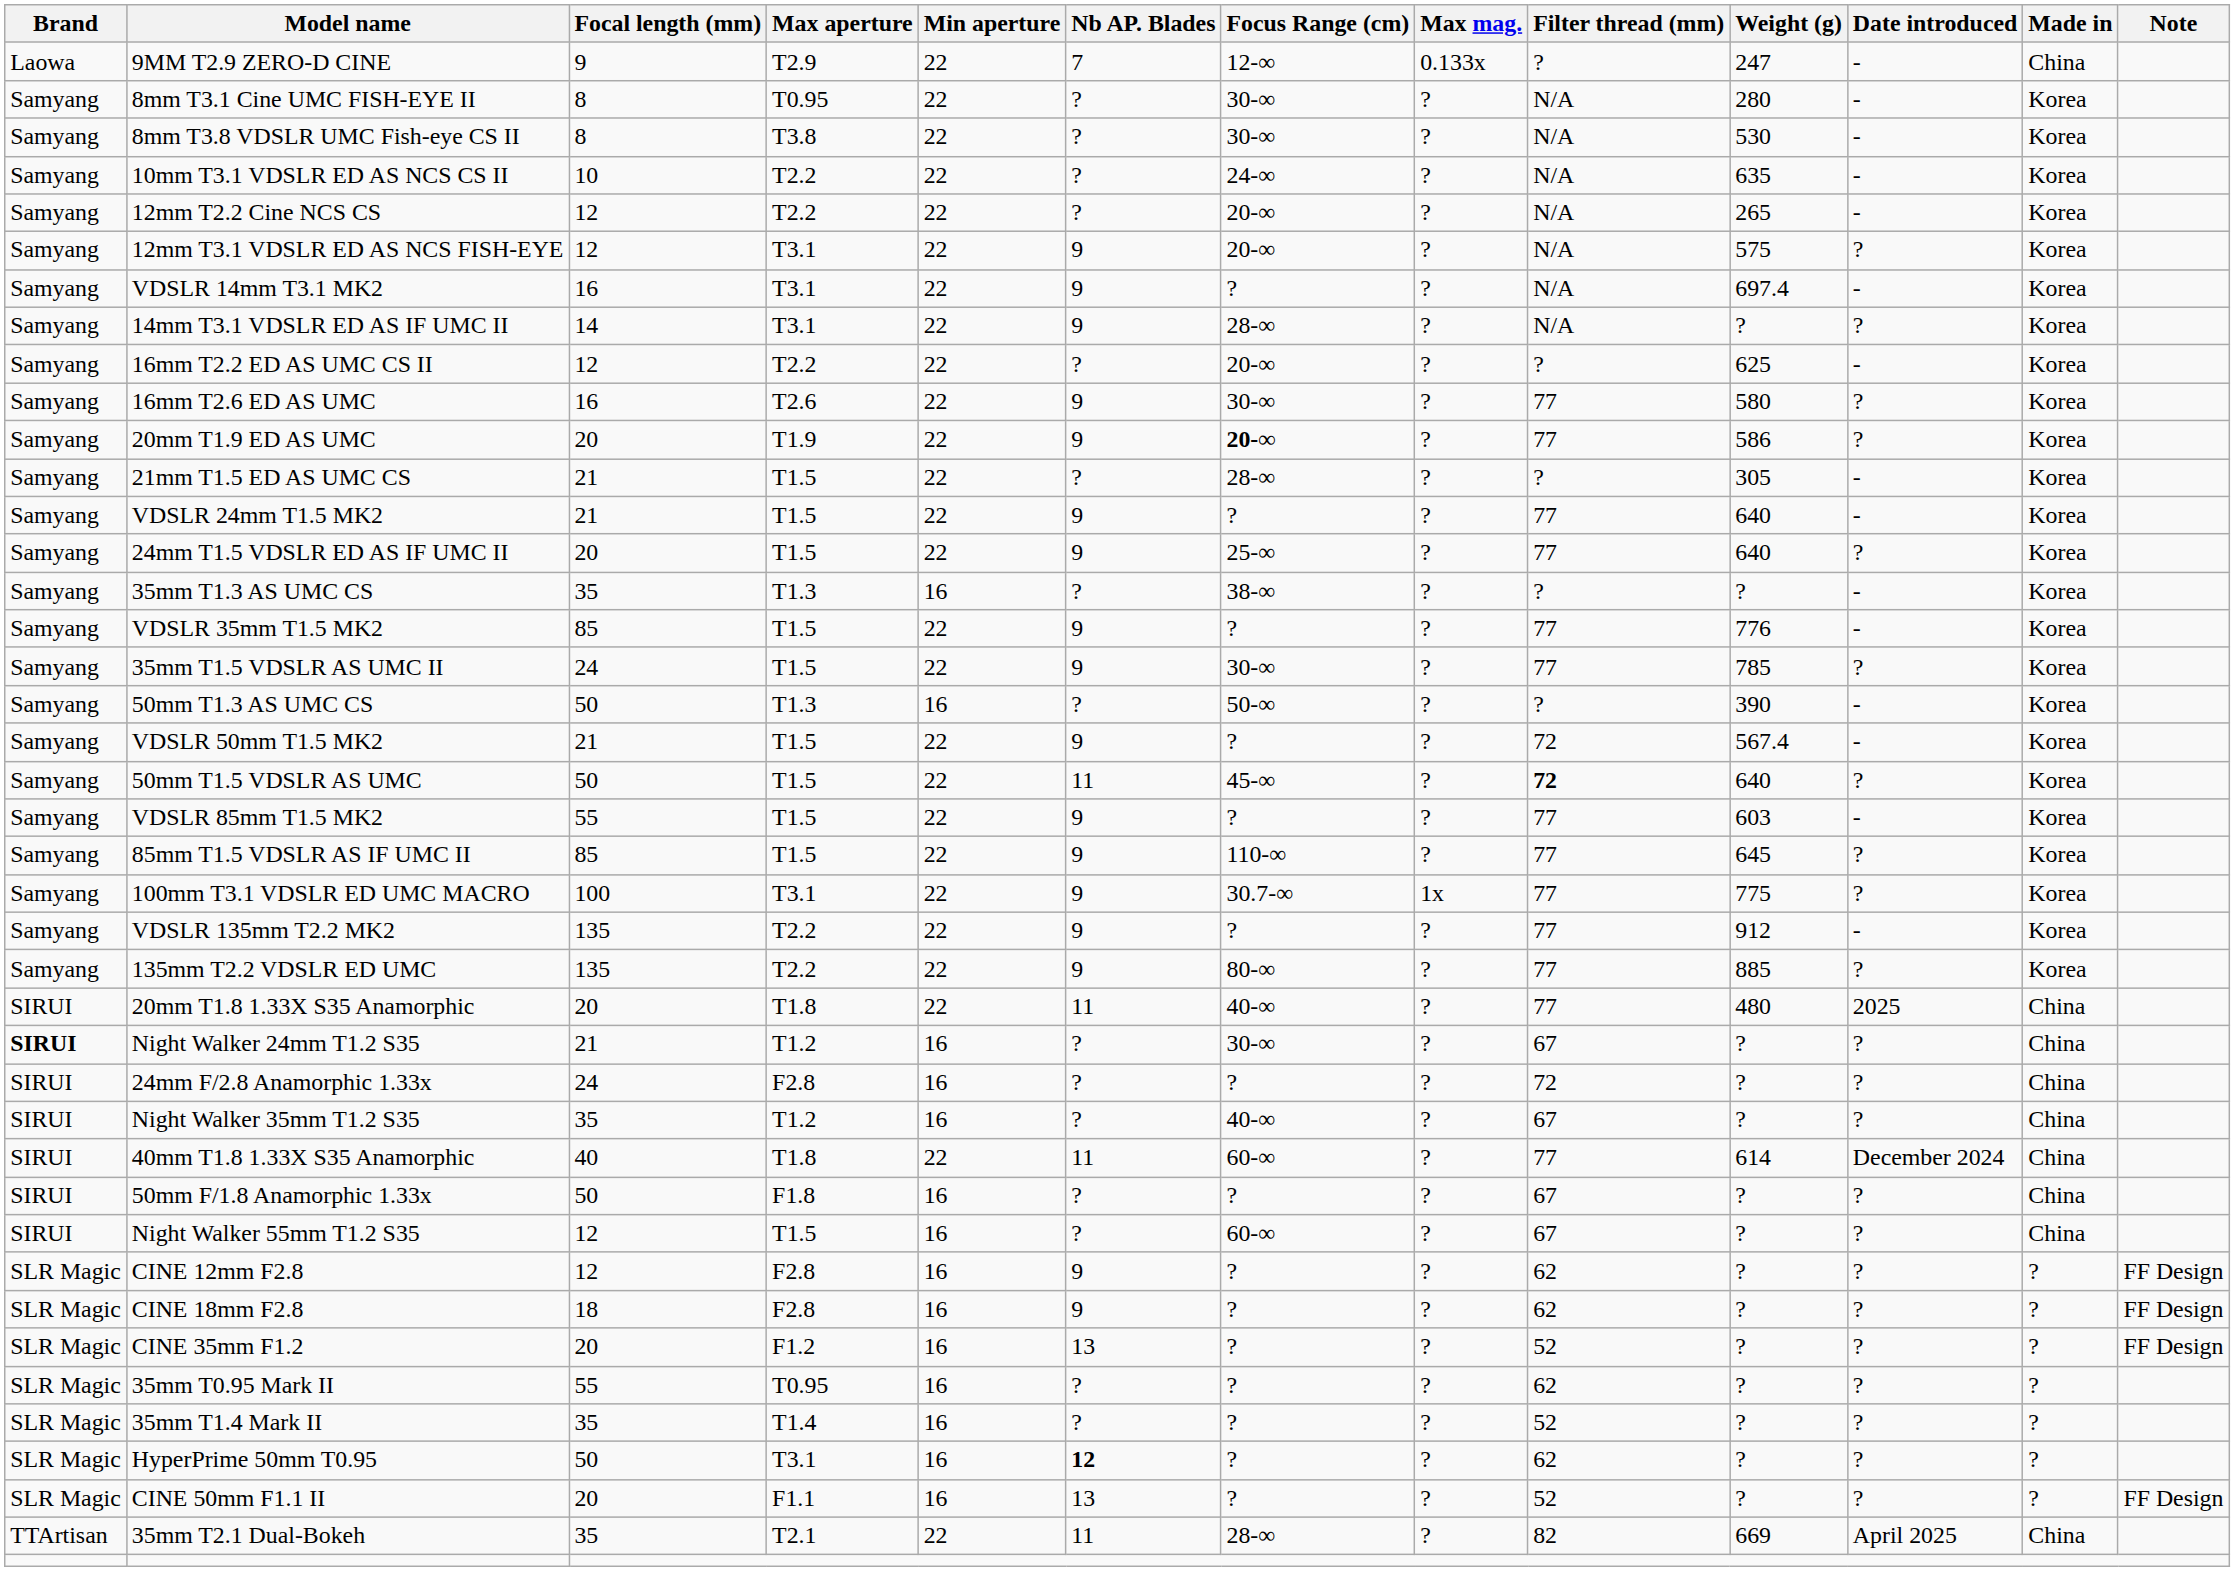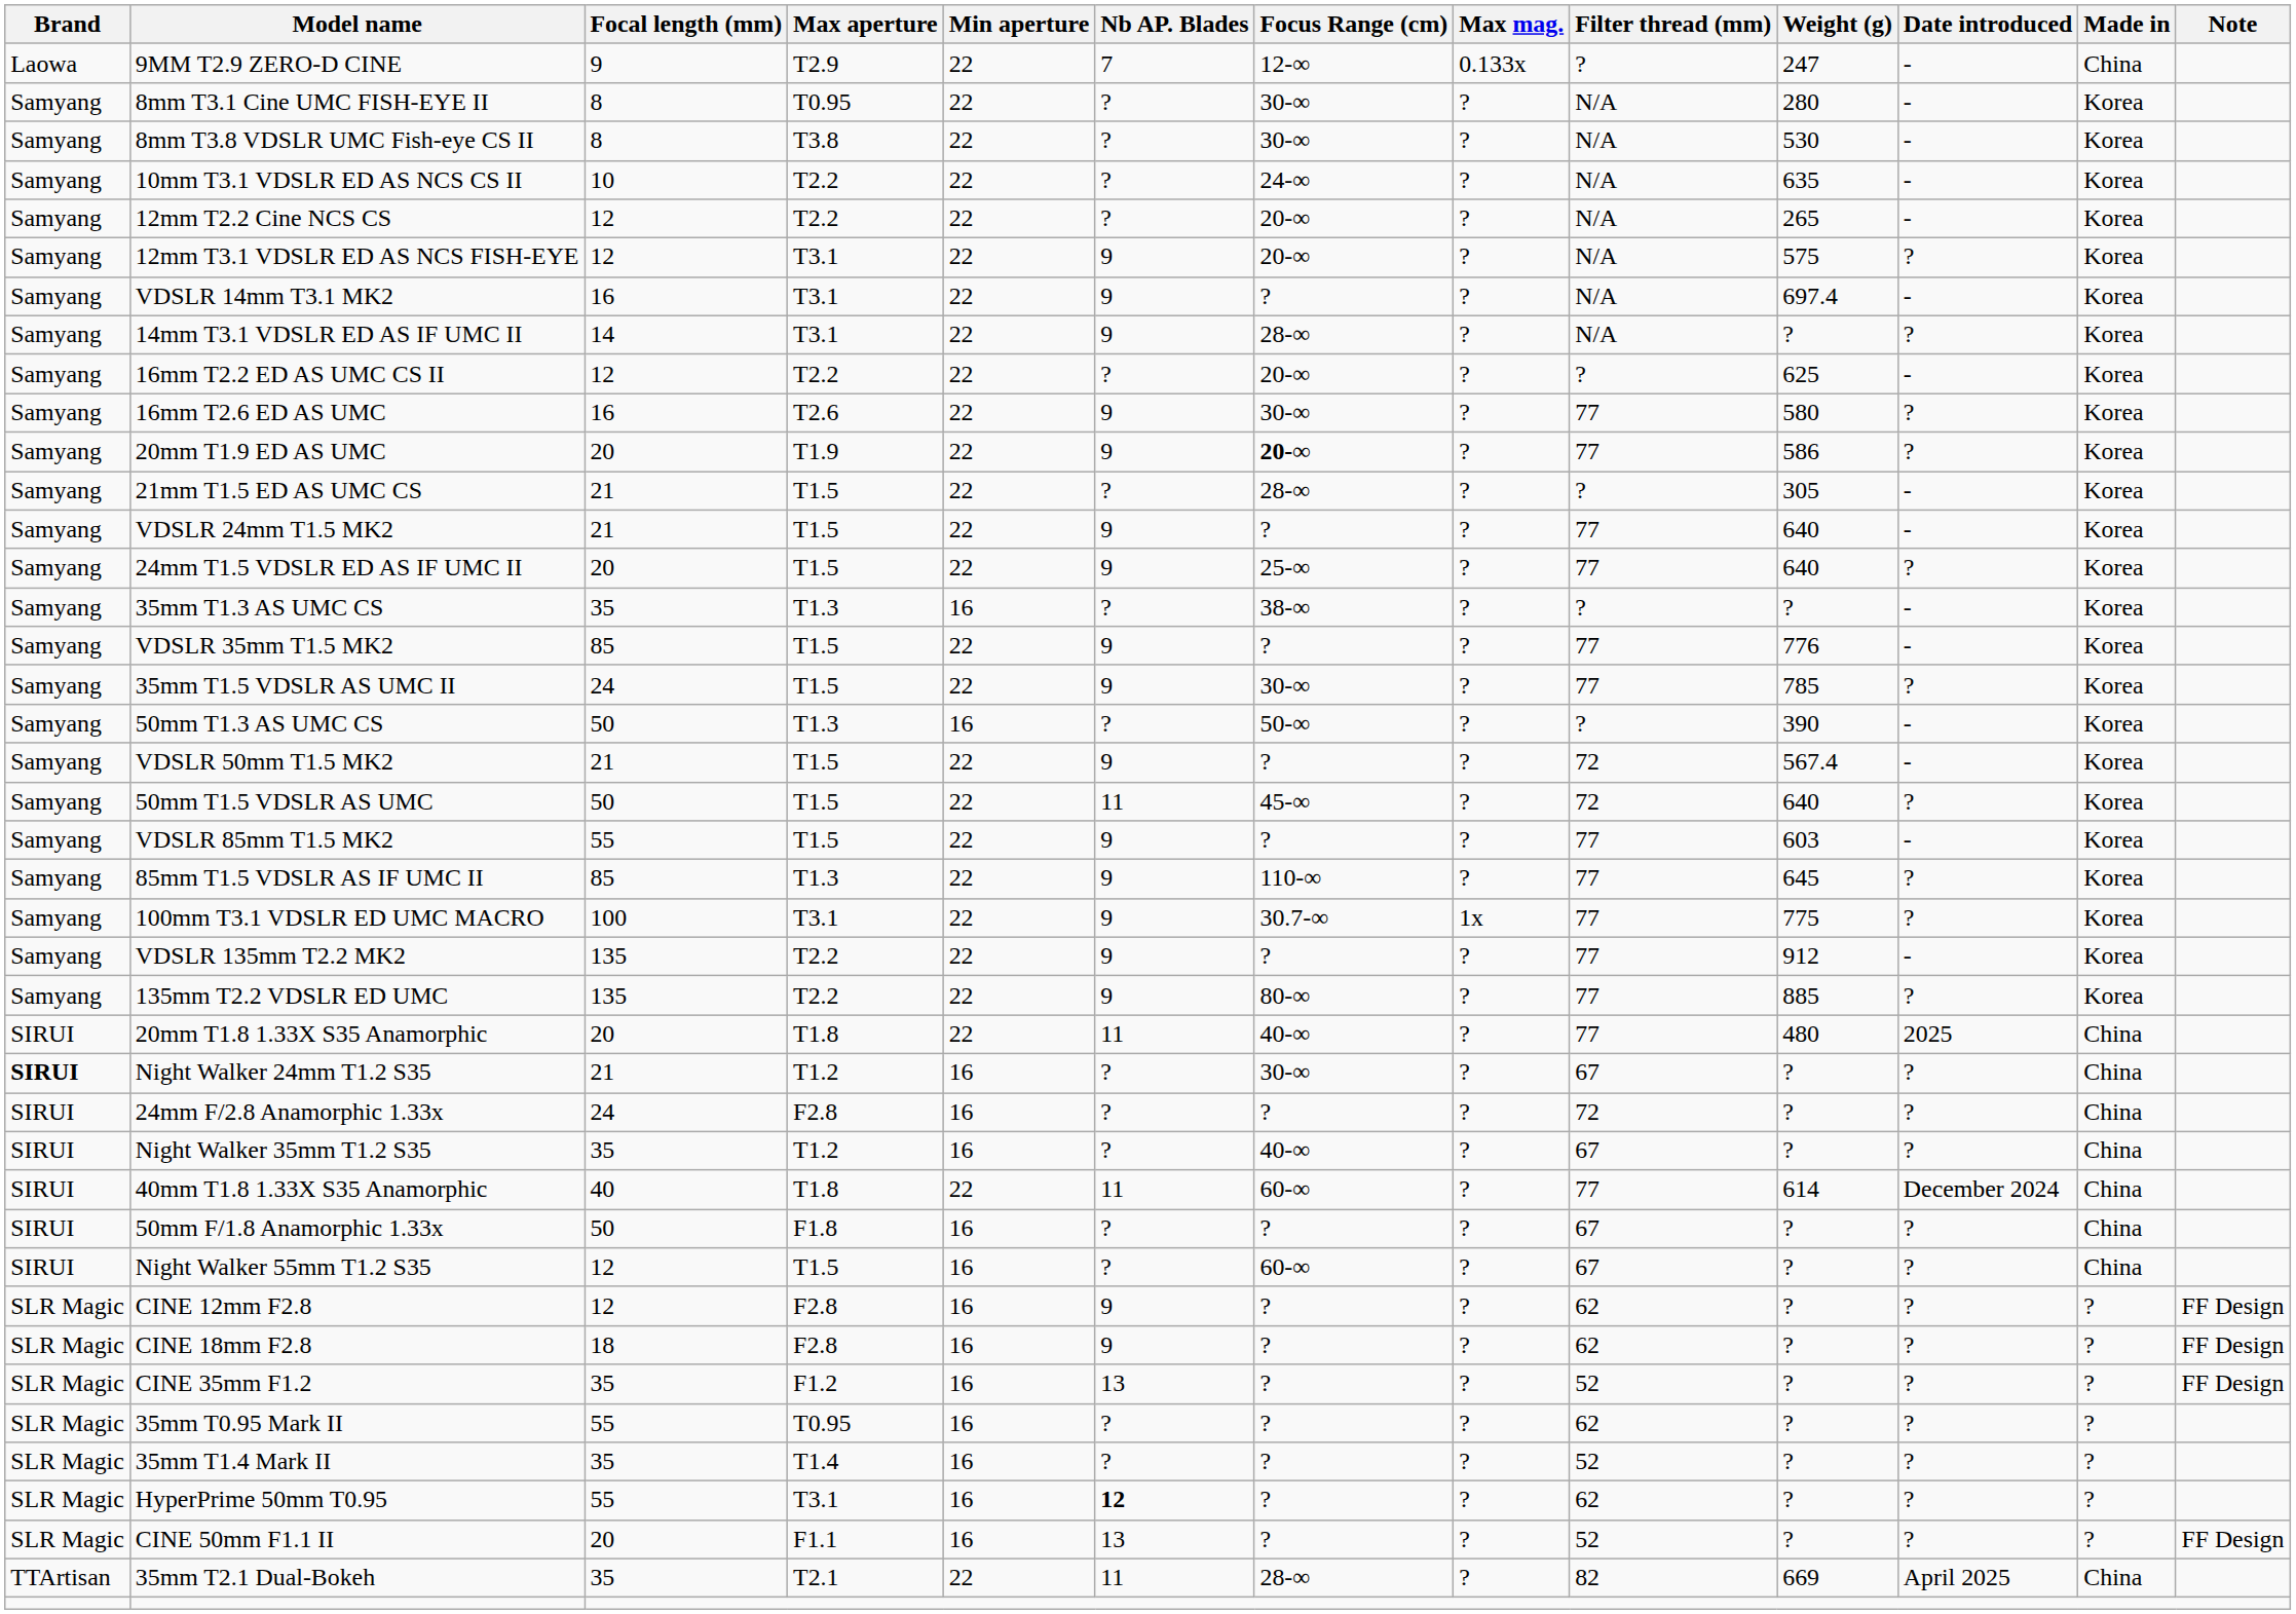50mm T1.5 VDSLR AS UMC | Filter thread (mm): bold -> normal
85mm T1.5 VDSLR AS IF UMC II | Max aperture: T1.5 -> T1.3
CINE 35mm F1.2 | Focal length (mm): 20 -> 35
HyperPrime 50mm T0.95 | Focal length (mm): 50 -> 55
